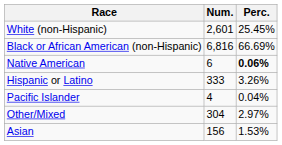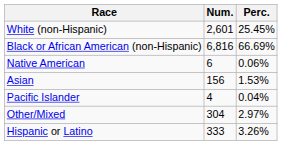Native American | Perc.: bold -> normal
rows swapped: Asian <-> Hispanic or Latino
